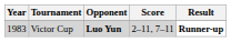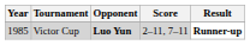Victor Cup | Year: 1983 -> 1985
